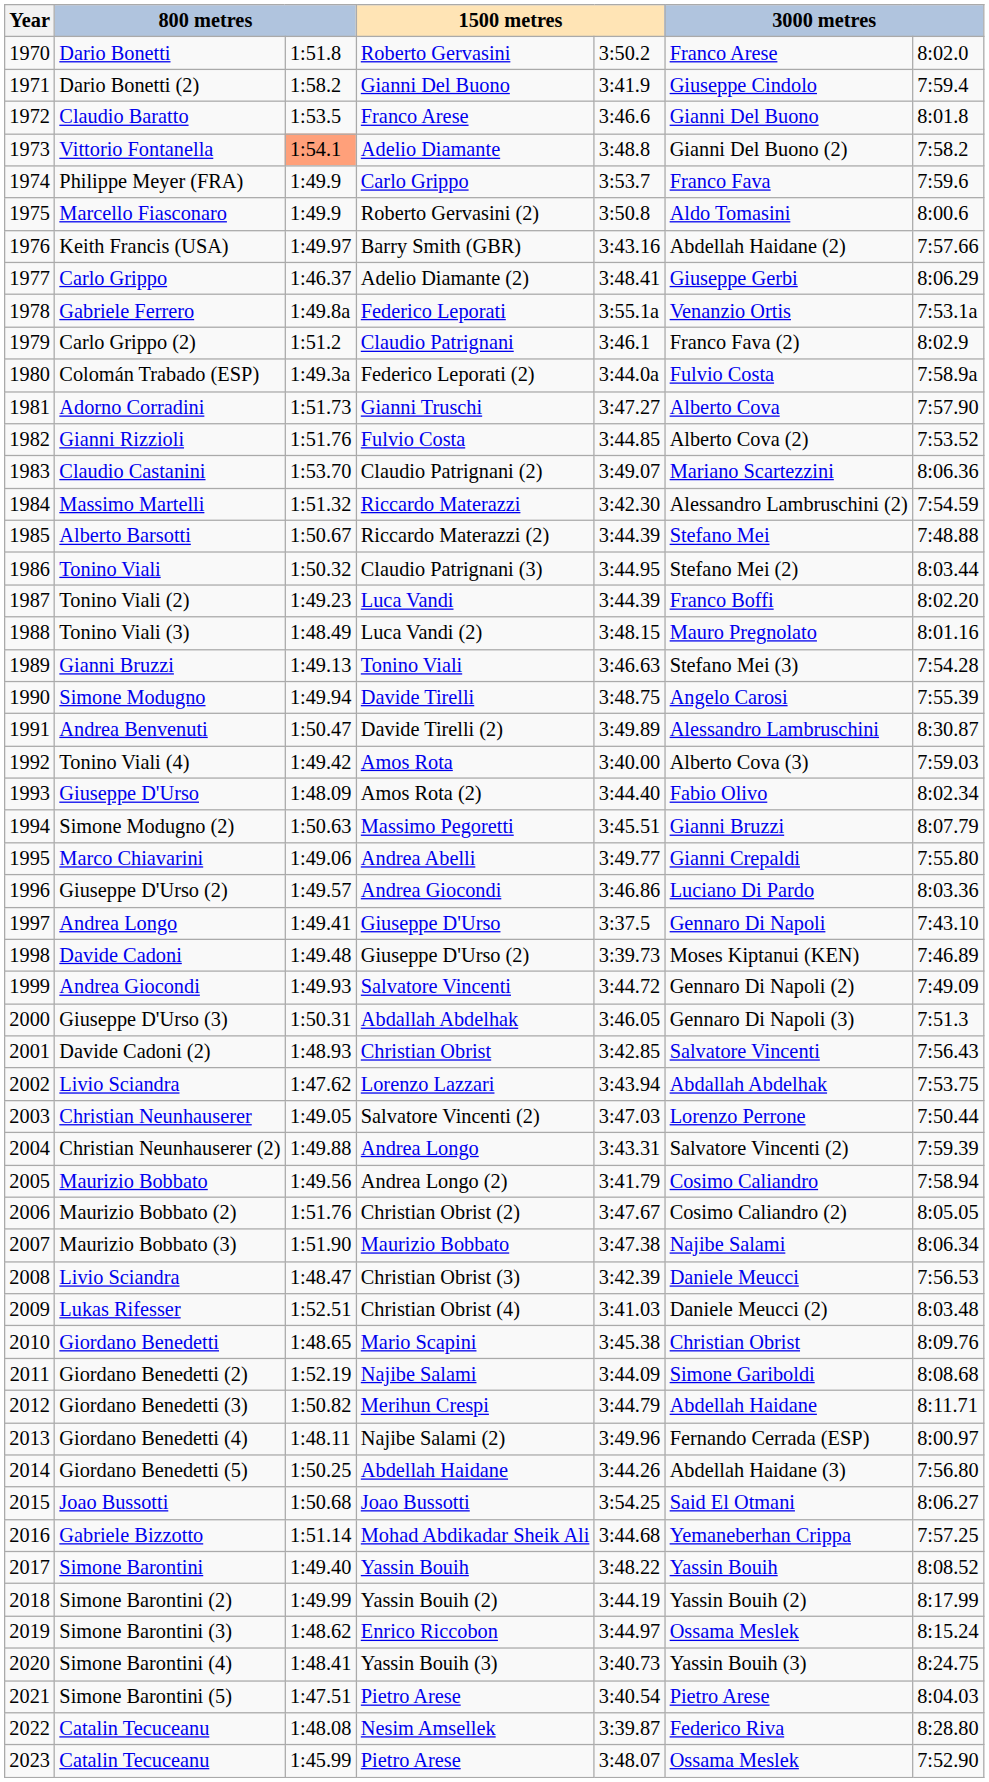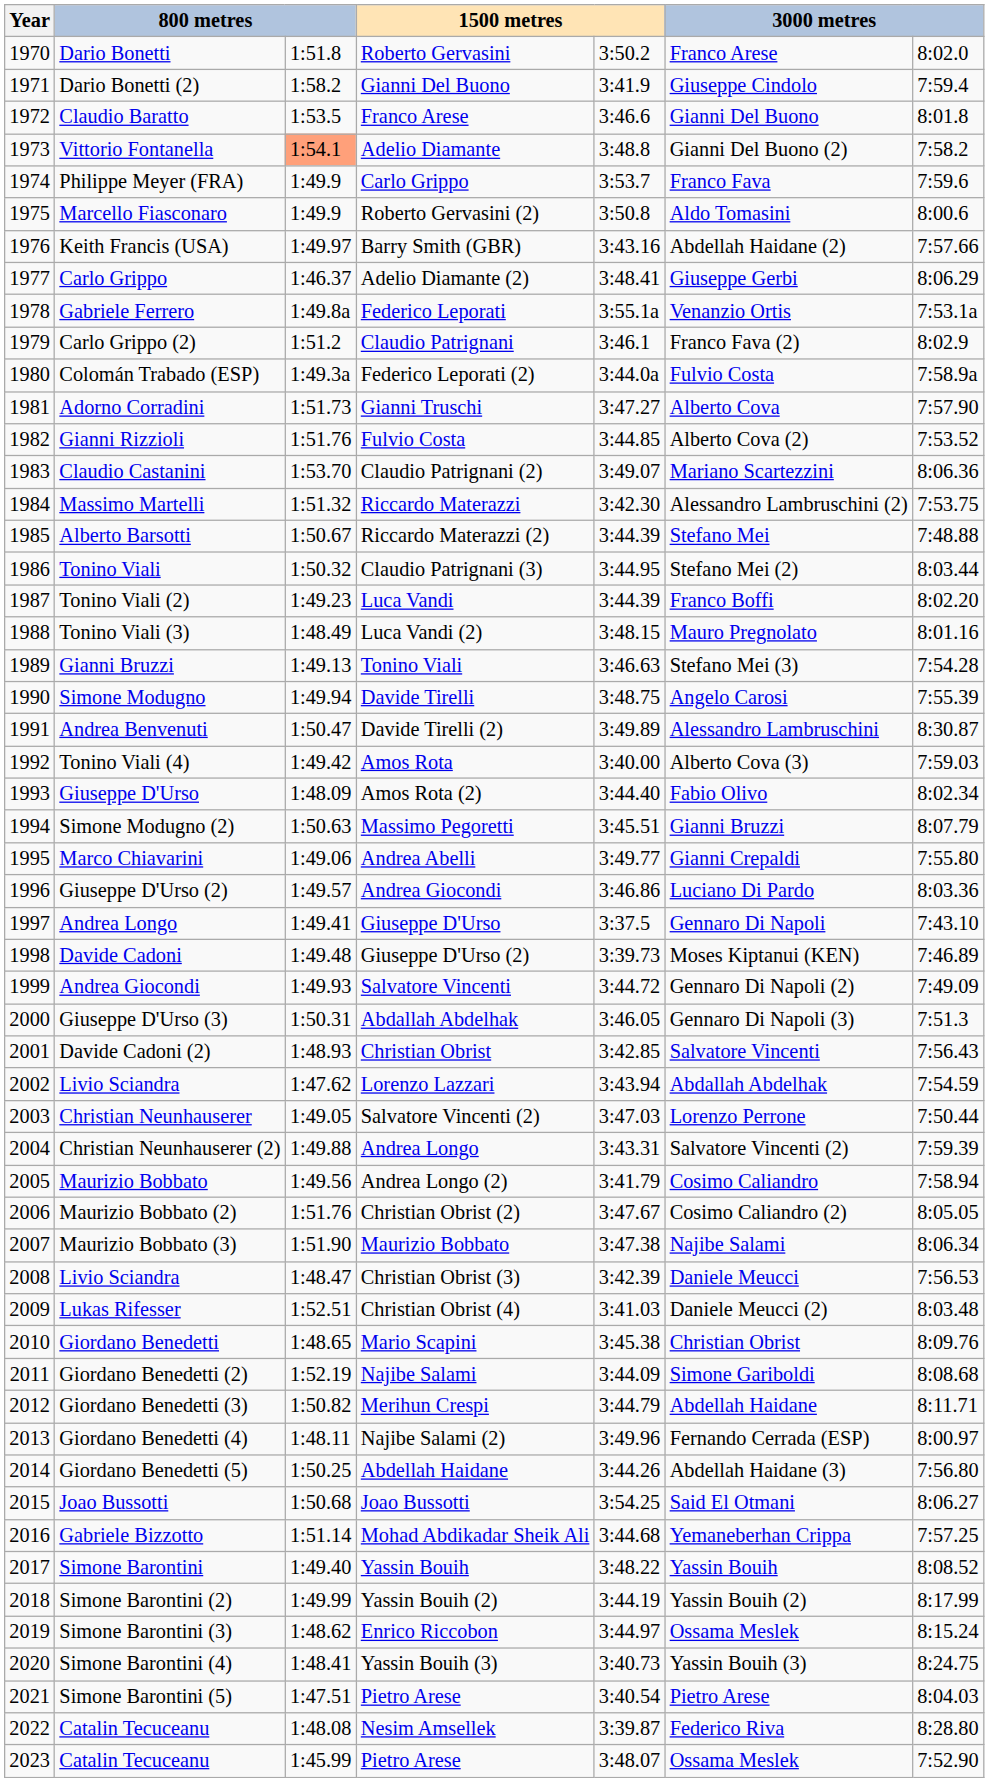Riccardo Materazzi | column 7: 7:54.59 -> 7:53.75
Lorenzo Lazzari | column 7: 7:53.75 -> 7:54.59
